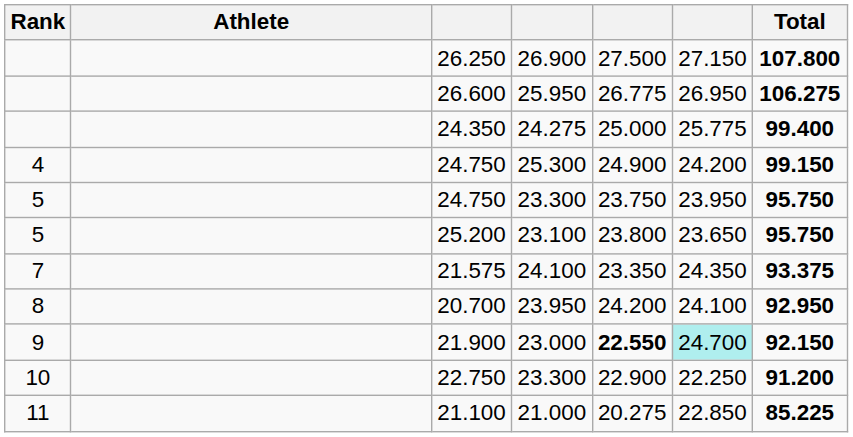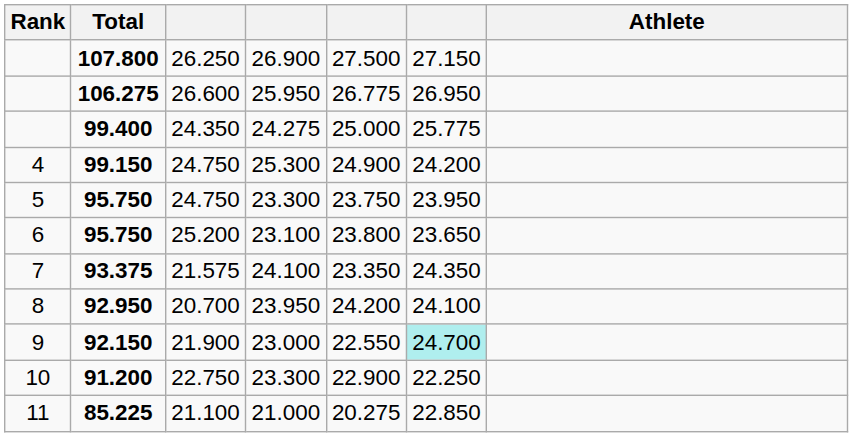columns swapped: Athlete <-> Total
25.200 | Rank: 5 -> 6
21.900 | column 5: bold -> normal
